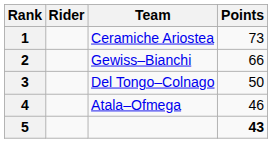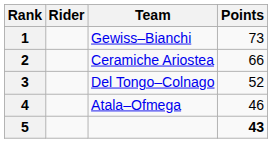1 | Team: Ceramiche Ariostea -> Gewiss–Bianchi
2 | Team: Gewiss–Bianchi -> Ceramiche Ariostea
3 | Points: 50 -> 52
